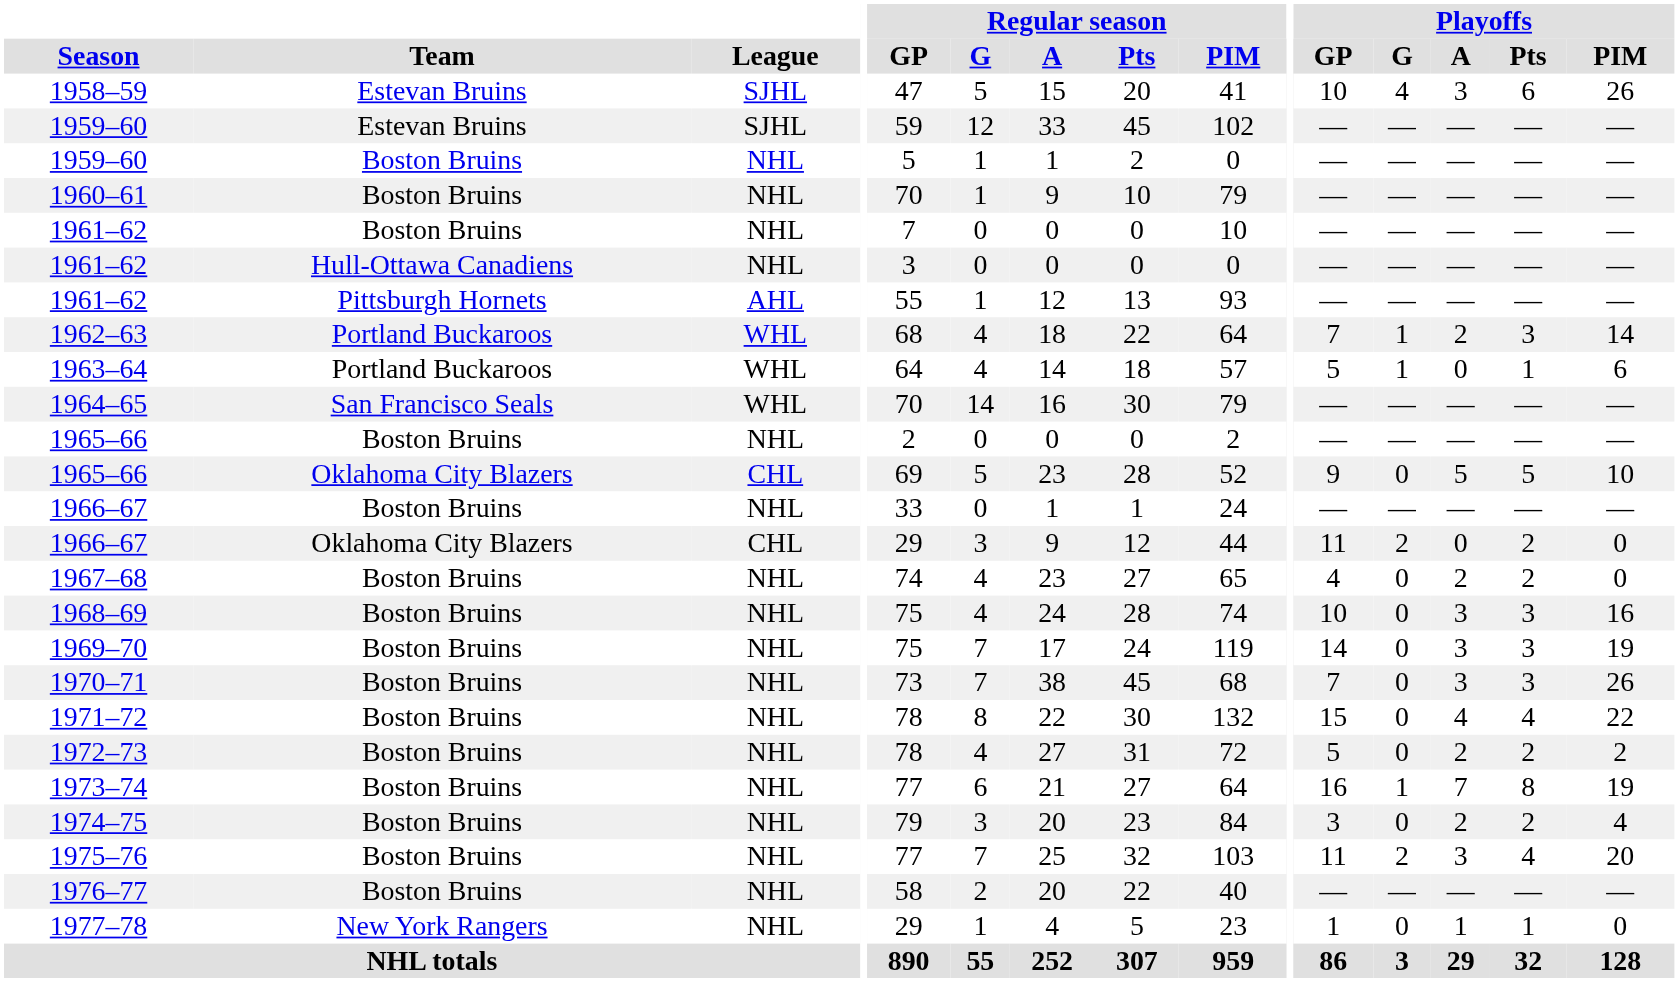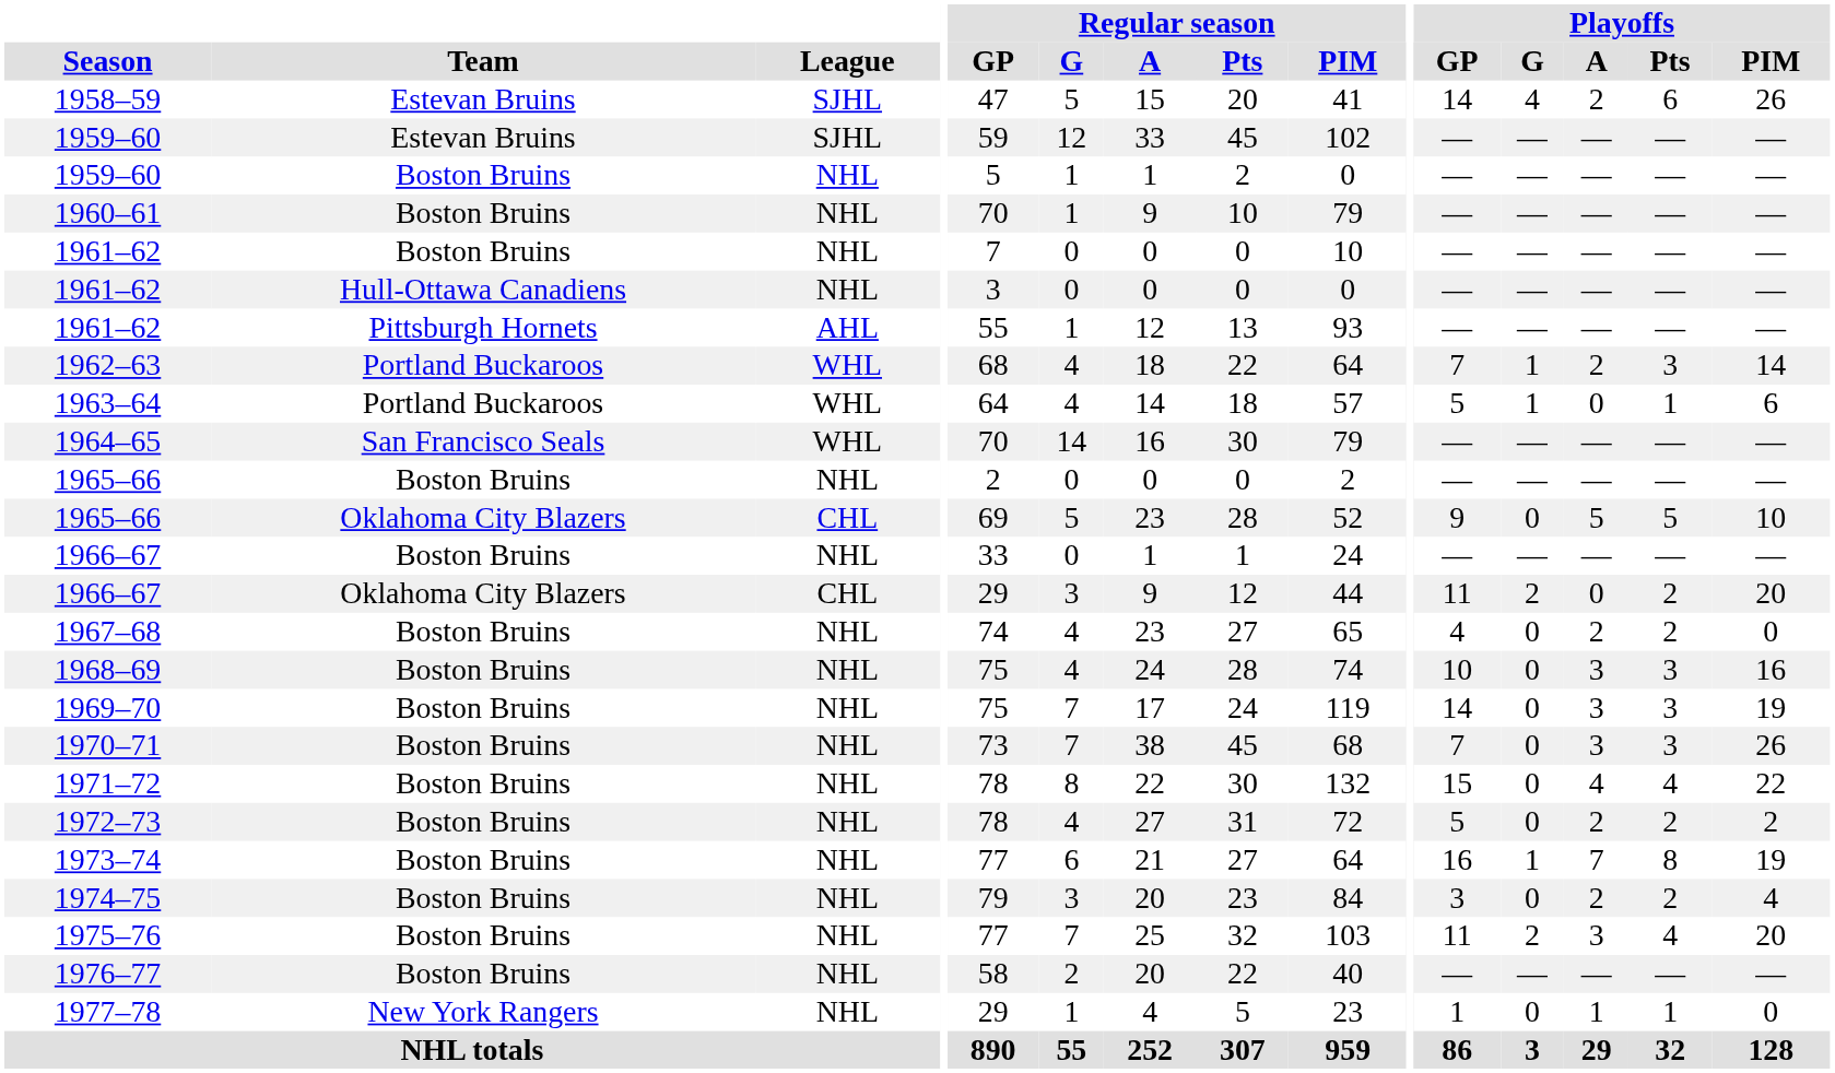1958–59 | Playoffs / GP: 10 -> 14
1958–59 | Playoffs / A: 3 -> 2
1966–67 / Oklahoma City Blazers | Playoffs / PIM: 0 -> 20
